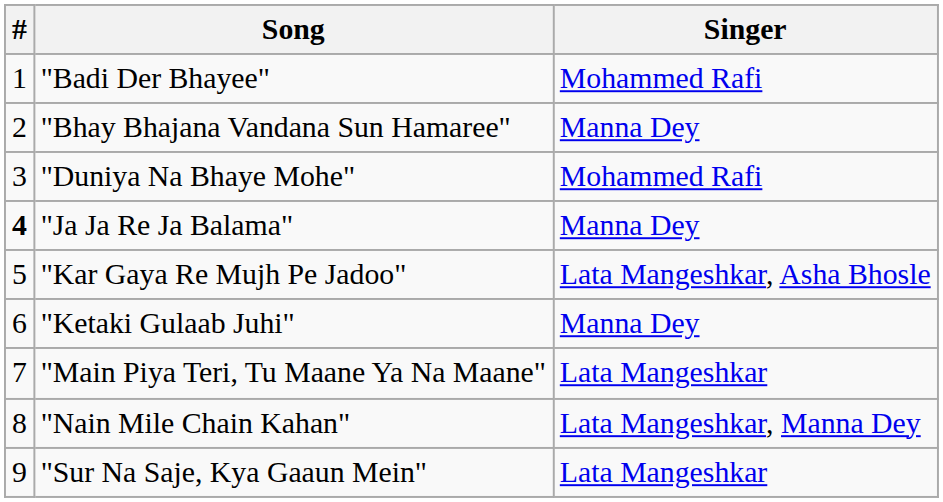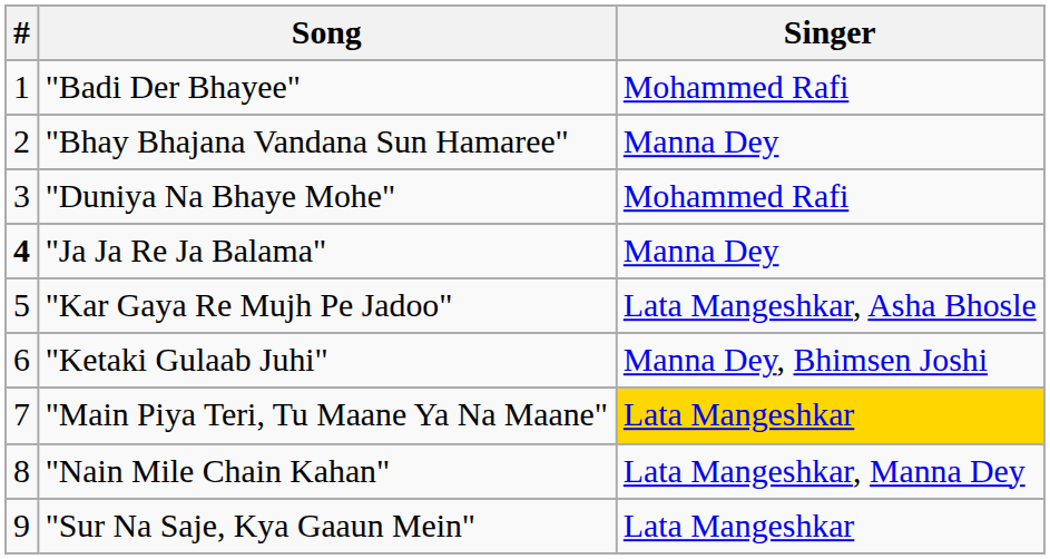"Ketaki Gulaab Juhi" | Singer: Manna Dey -> Manna Dey, Bhimsen Joshi
"Main Piya Teri, Tu Maane Ya Na Maane" | Singer: no background -> gold background
